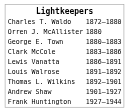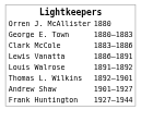- row: Charles T. Waldo | 1872–1880
